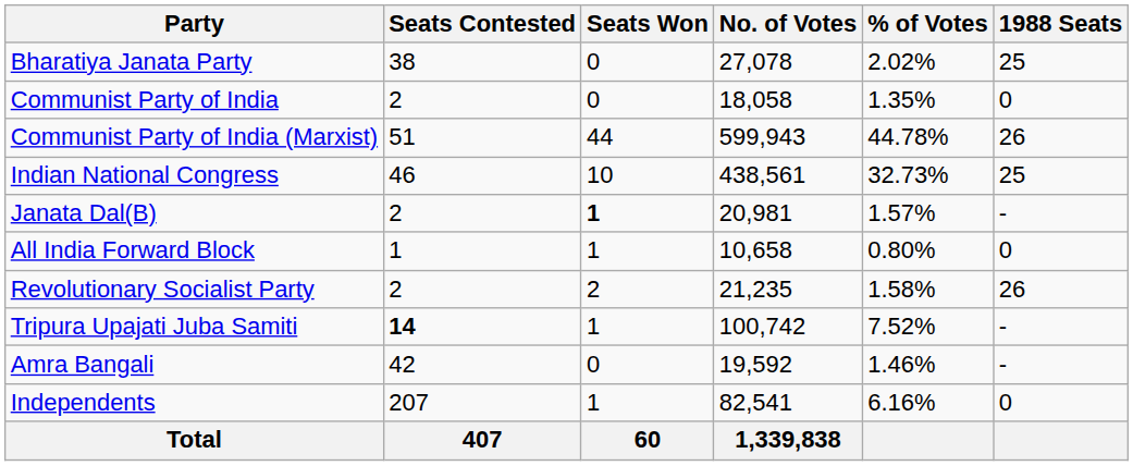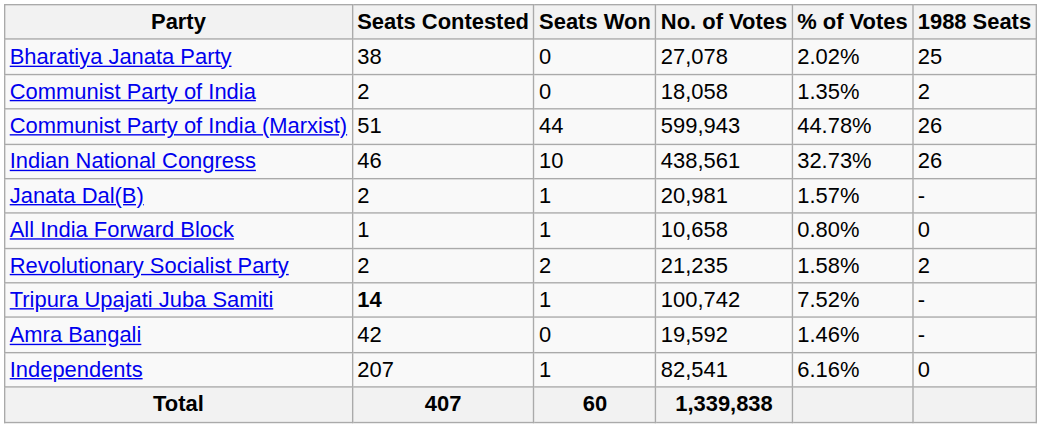Communist Party of India | 1988 Seats: 0 -> 2
Indian National Congress | 1988 Seats: 25 -> 26
Janata Dal(B) | Seats Won: bold -> normal
Revolutionary Socialist Party | 1988 Seats: 26 -> 2
